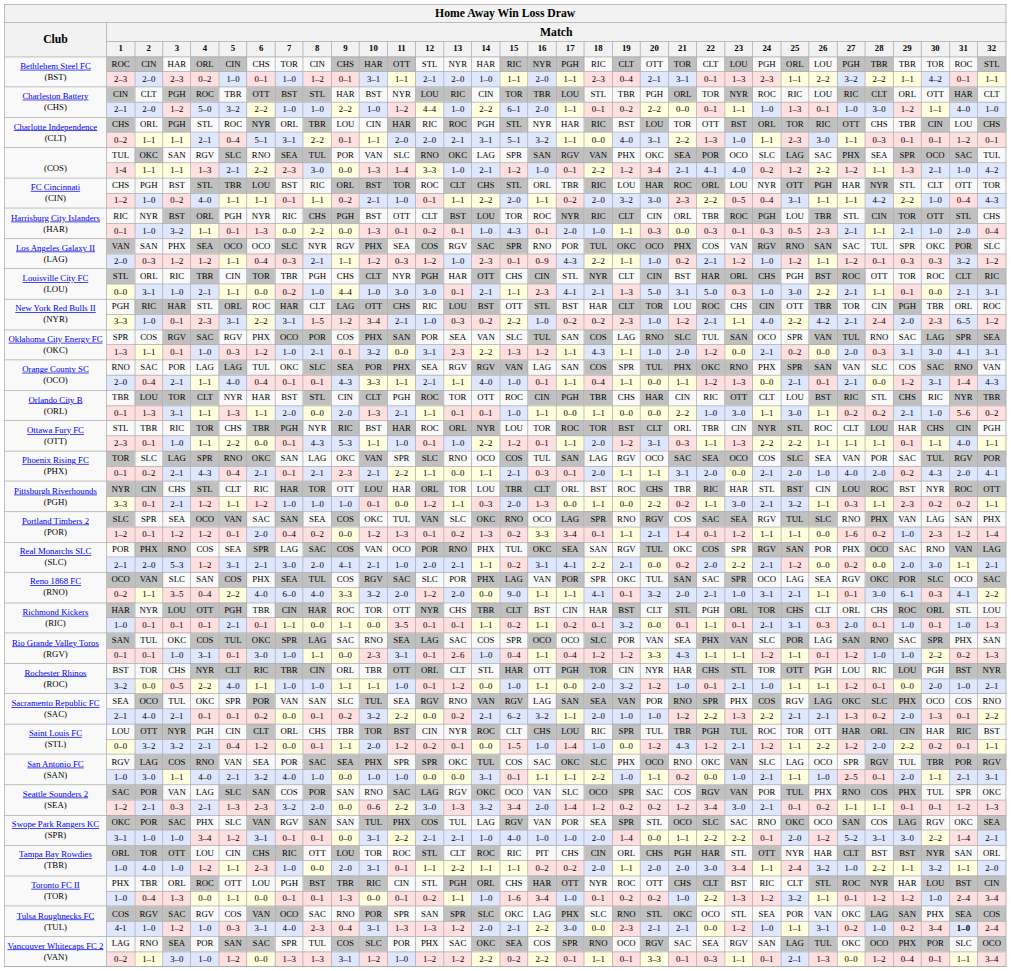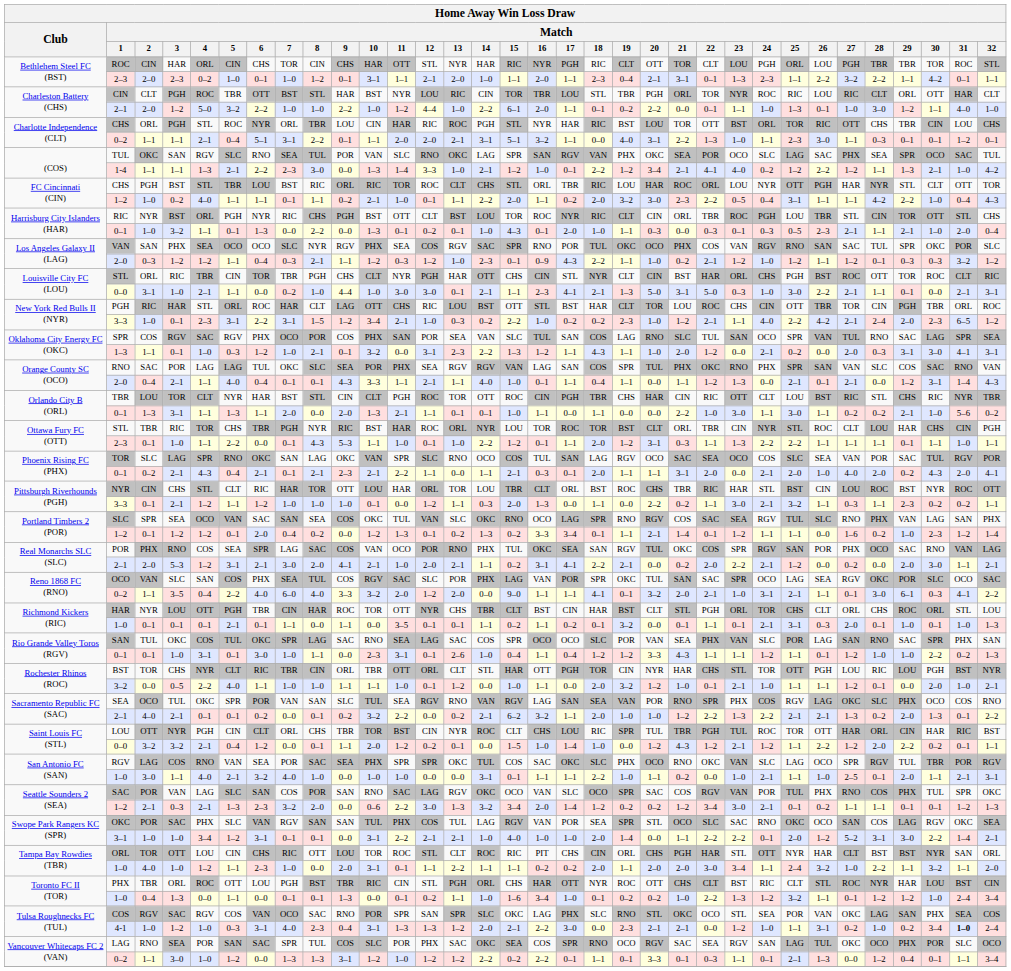FC Cincinnati (CIN) / CHS | Match / 10: BST -> RIC
Ottawa Fury FC (OTT) / 2–3 | Match / 31: 4–0 -> 1–0
